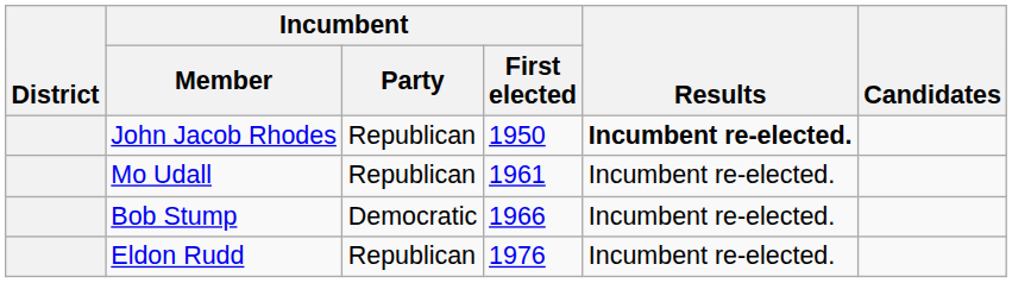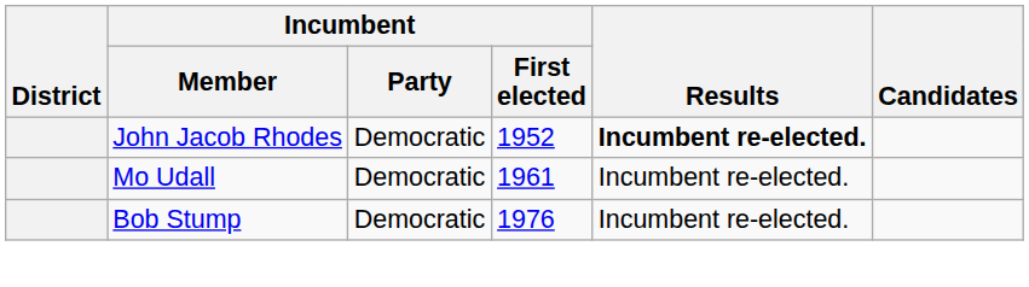John Jacob Rhodes | Incumbent / Party: Republican -> Democratic
John Jacob Rhodes | Incumbent / First elected: 1950 -> 1952
Mo Udall | Incumbent / Party: Republican -> Democratic
Bob Stump | Incumbent / First elected: 1966 -> 1976
- row: Eldon Rudd | Republican | 1976 | Incumbent re-elected.
